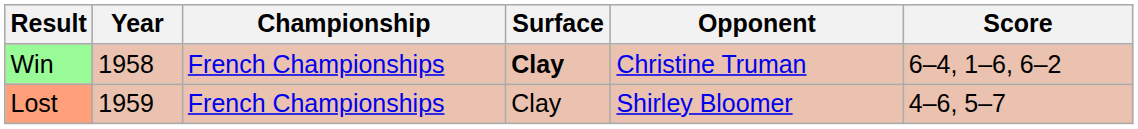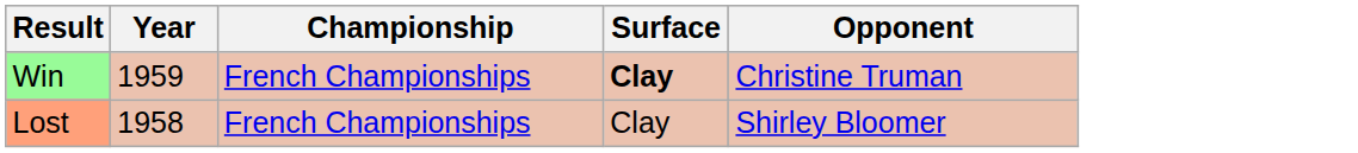- column: Score | 6–4, 1–6, 6–2 | 4–6, 5–7
Win | Year: 1958 -> 1959
Lost | Year: 1959 -> 1958
